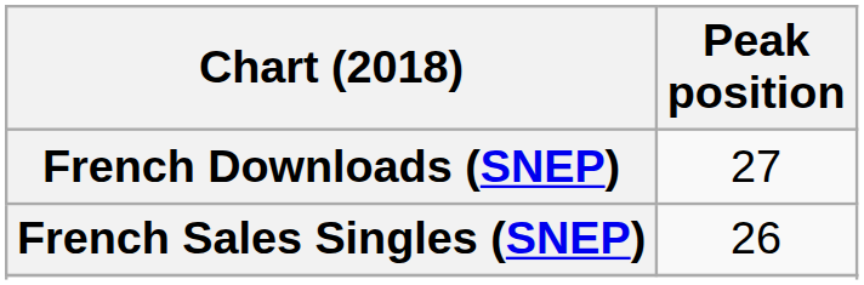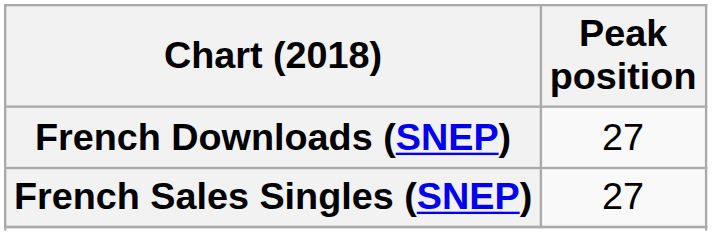French Sales Singles (SNEP) | Peak position: 26 -> 27
